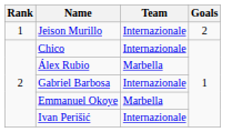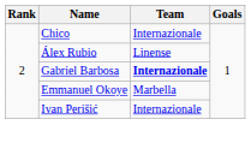- row: 1 | Jeison Murillo | Internazionale | 2
Álex Rubio | Team: Marbella -> Linense
Gabriel Barbosa | Team: normal -> bold
